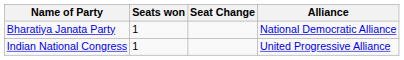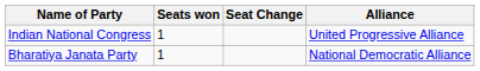rows swapped: Indian National Congress <-> Bharatiya Janata Party
